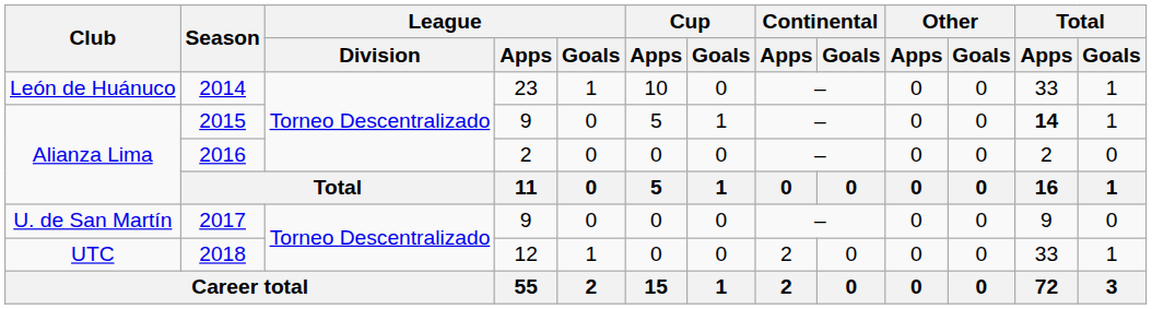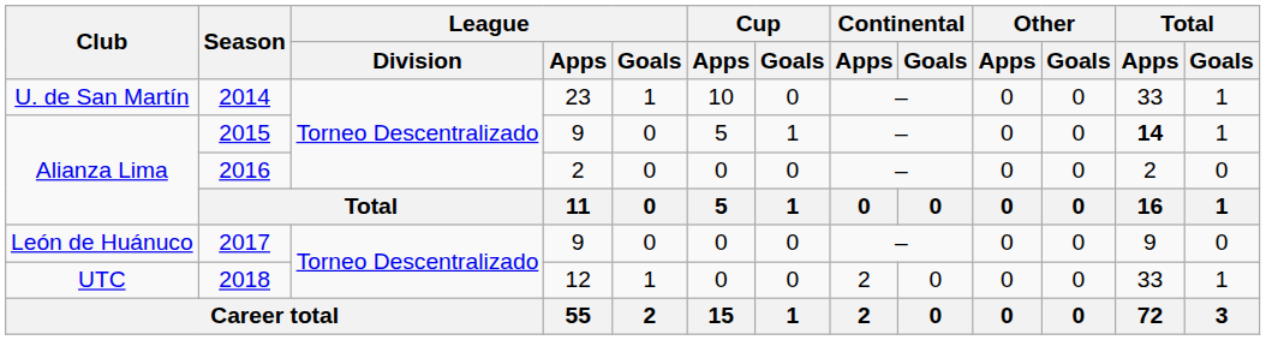2014 | Club: León de Huánuco -> U. de San Martín
2017 | Club: U. de San Martín -> León de Huánuco
